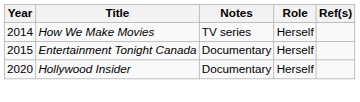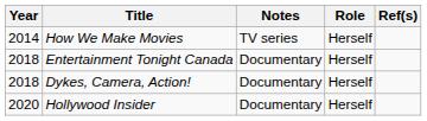Entertainment Tonight Canada | Year: 2015 -> 2018
+ row: 2018 | Dykes, Camera, Action! | Documentary | Herself
